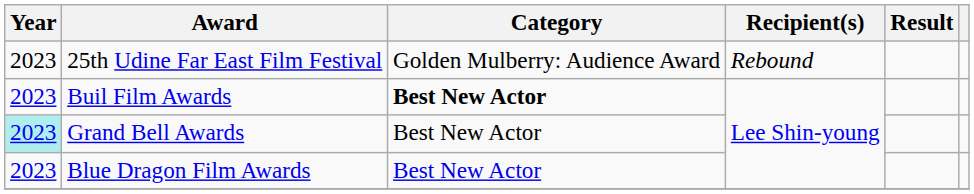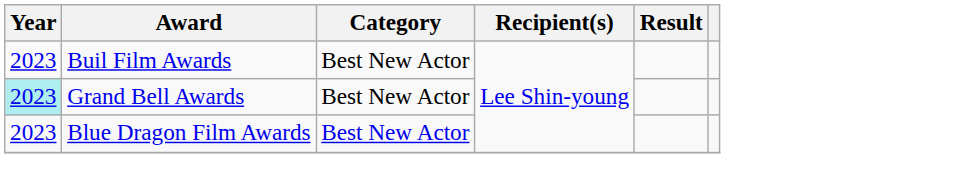- row: 2023 | 25th Udine Far East Film Festival | Golden Mulberry: Audience Award | Rebound
Buil Film Awards | Category: bold -> normal
